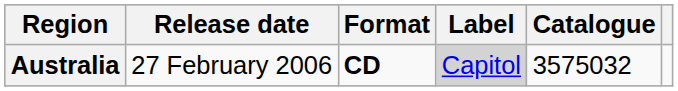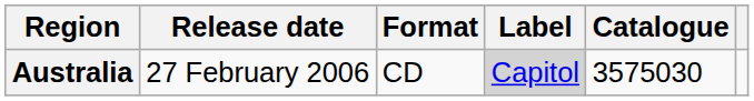Australia | Format: bold -> normal
Australia | Catalogue: 3575032 -> 3575030
